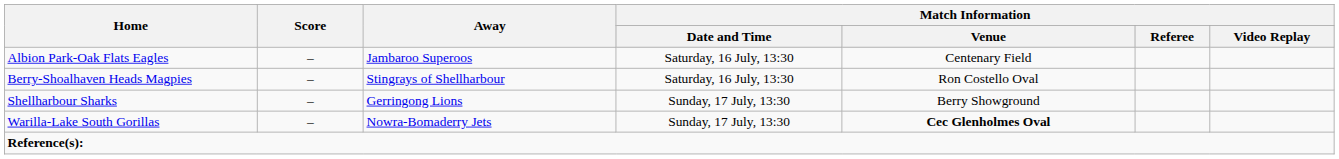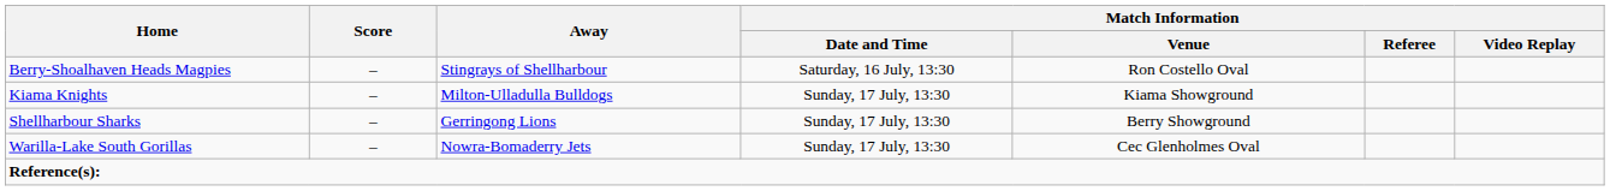- row: Albion Park-Oak Flats Eagles | – | Jambaroo Superoos | Saturday, 16 July, 13:30 | Centenary Field
+ row: Kiama Knights | – | Milton-Ulladulla Bulldogs | Sunday, 17 July, 13:30 | Kiama Showground
Warilla-Lake South Gorillas | Match Information / Venue: bold -> normal
